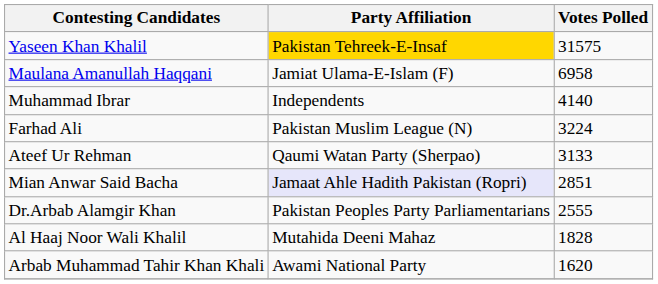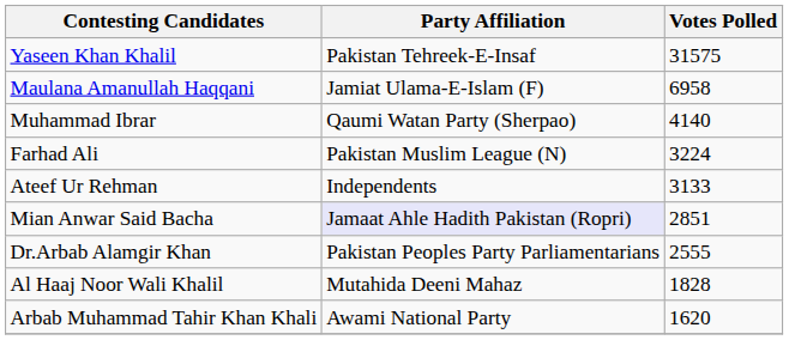Yaseen Khan Khalil | Party Affiliation: gold background -> no background
Muhammad Ibrar | Party Affiliation: Independents -> Qaumi Watan Party (Sherpao)
Ateef Ur Rehman | Party Affiliation: Qaumi Watan Party (Sherpao) -> Independents
